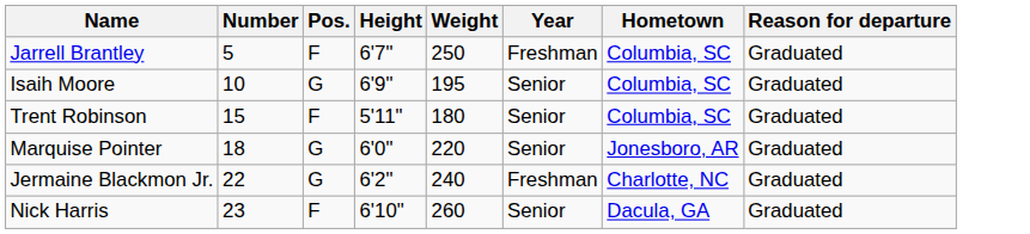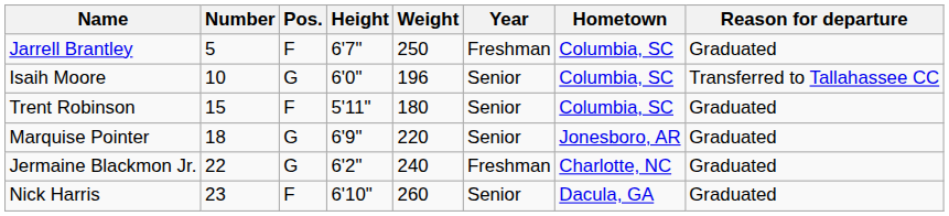Isaih Moore | Height: 6'9" -> 6'0"
Isaih Moore | Weight: 195 -> 196
Isaih Moore | Reason for departure: Graduated -> Transferred to Tallahassee CC
Marquise Pointer | Height: 6'0" -> 6'9"
